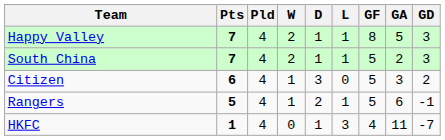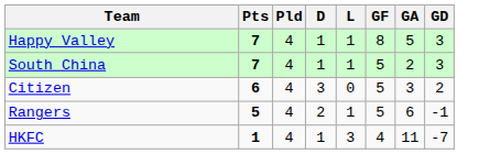- column: W | 2 | 2 | 1 | 1 | 0
